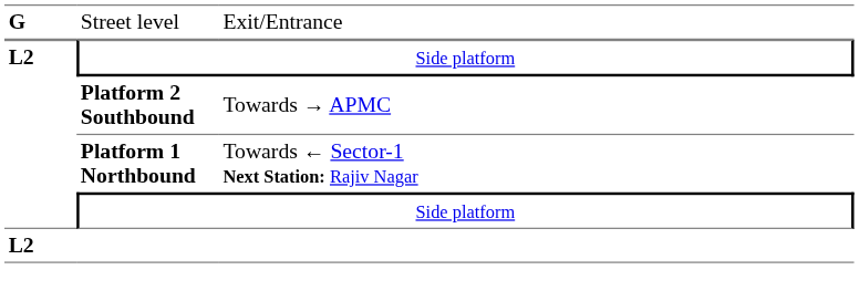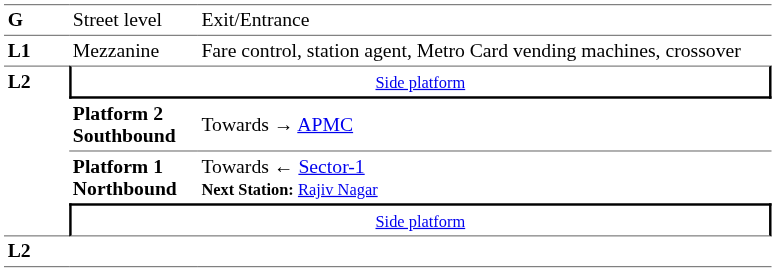+ row: L1 | Mezzanine | Fare control, station agent, Metro Card vending machines, crossover
